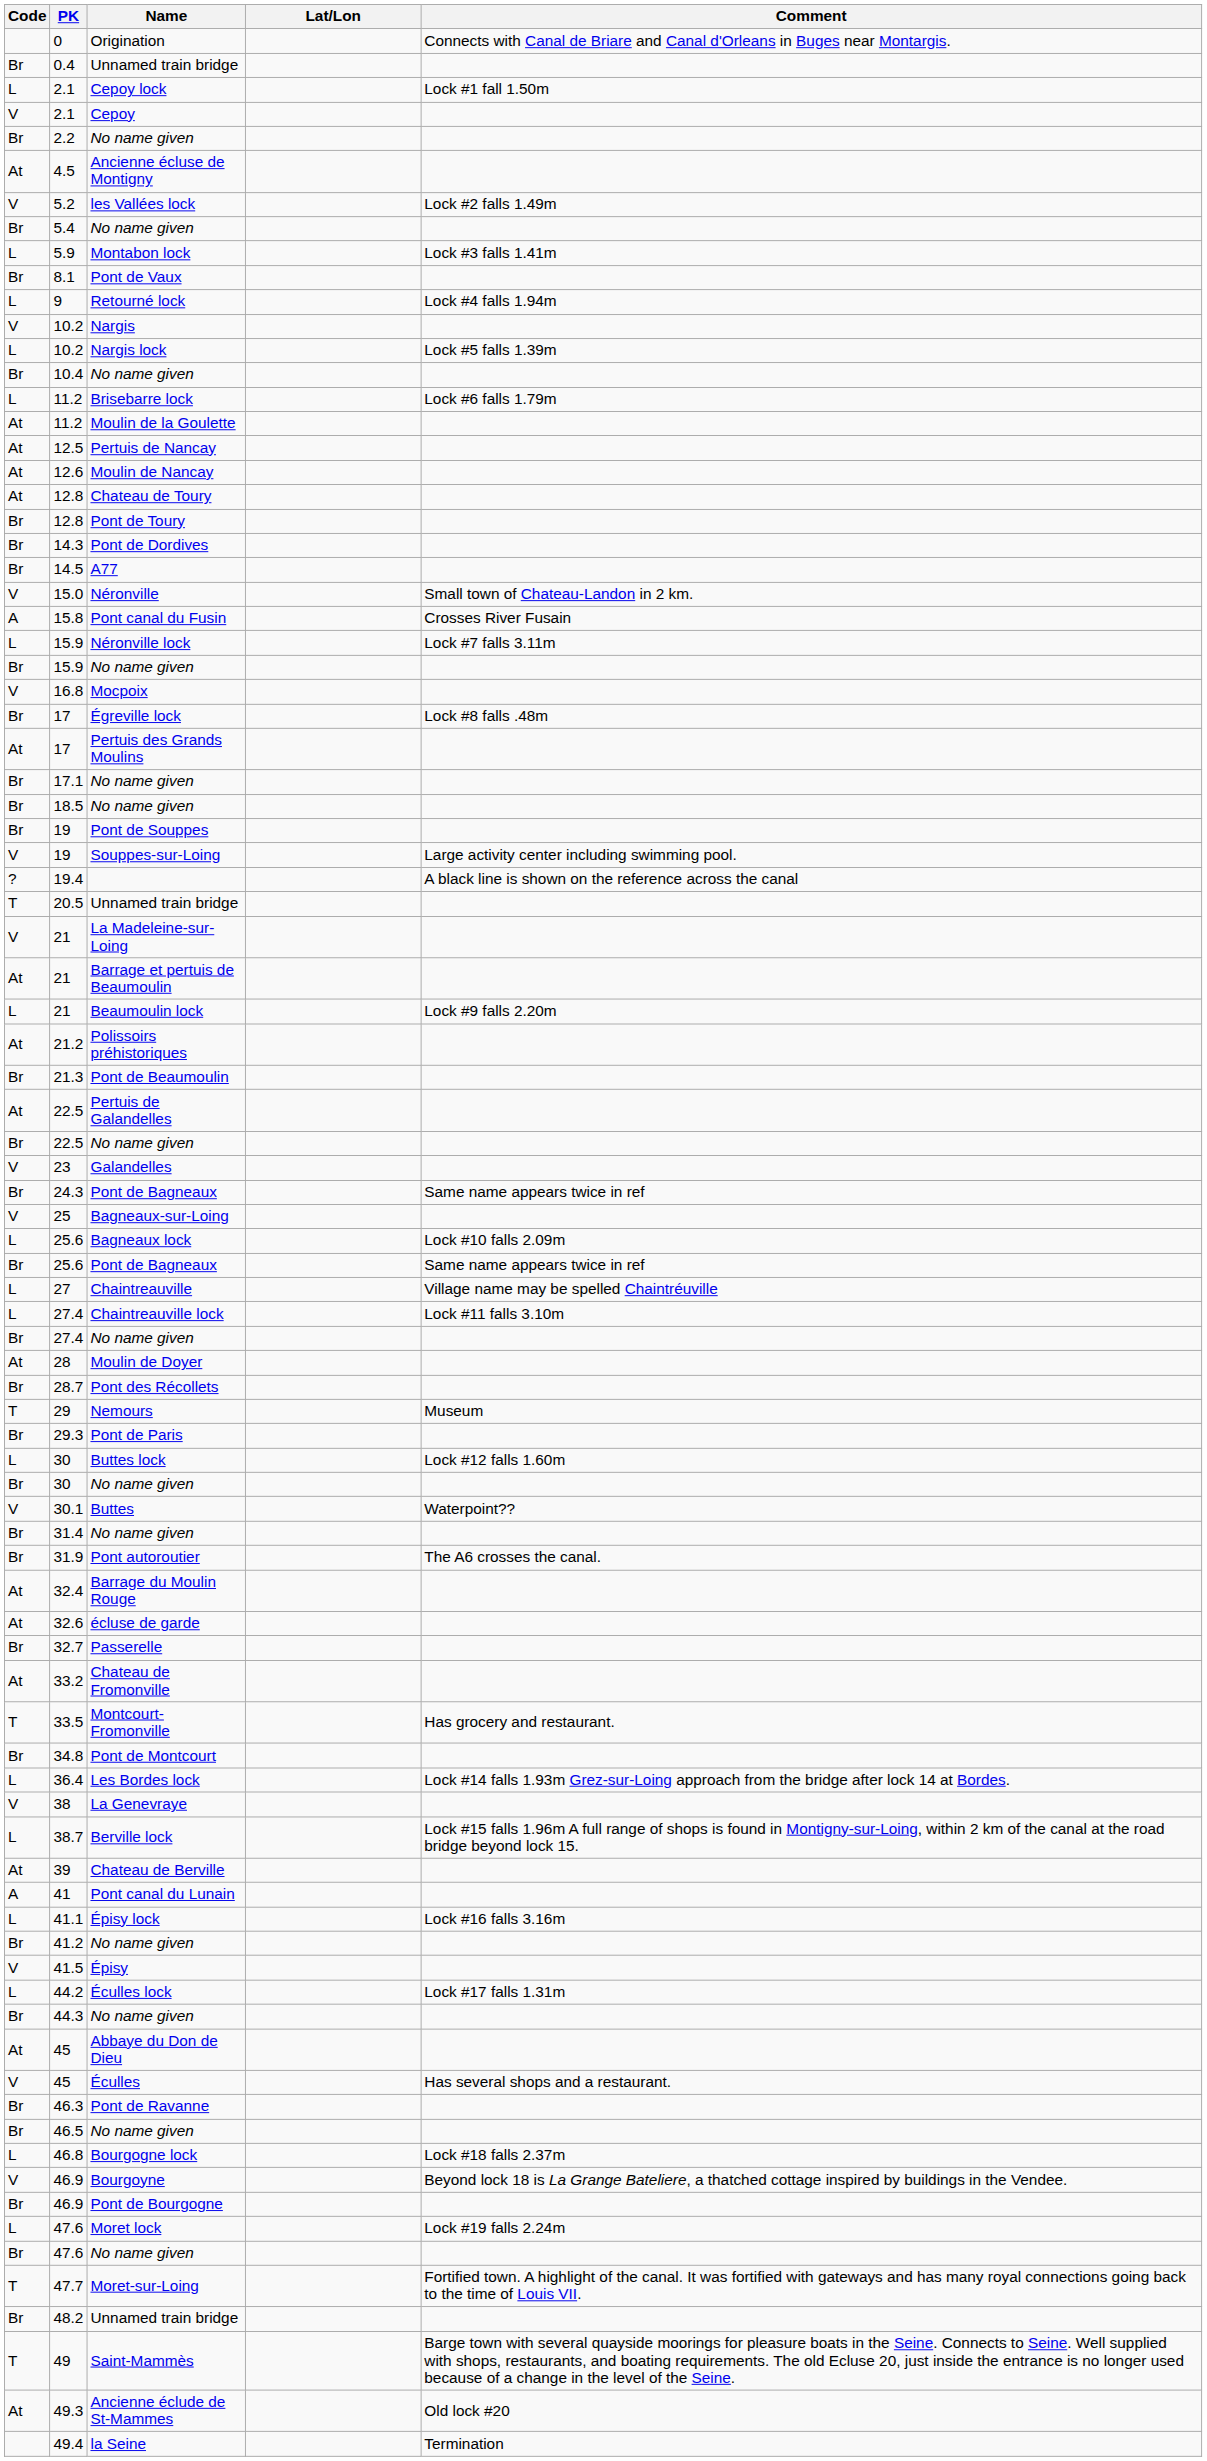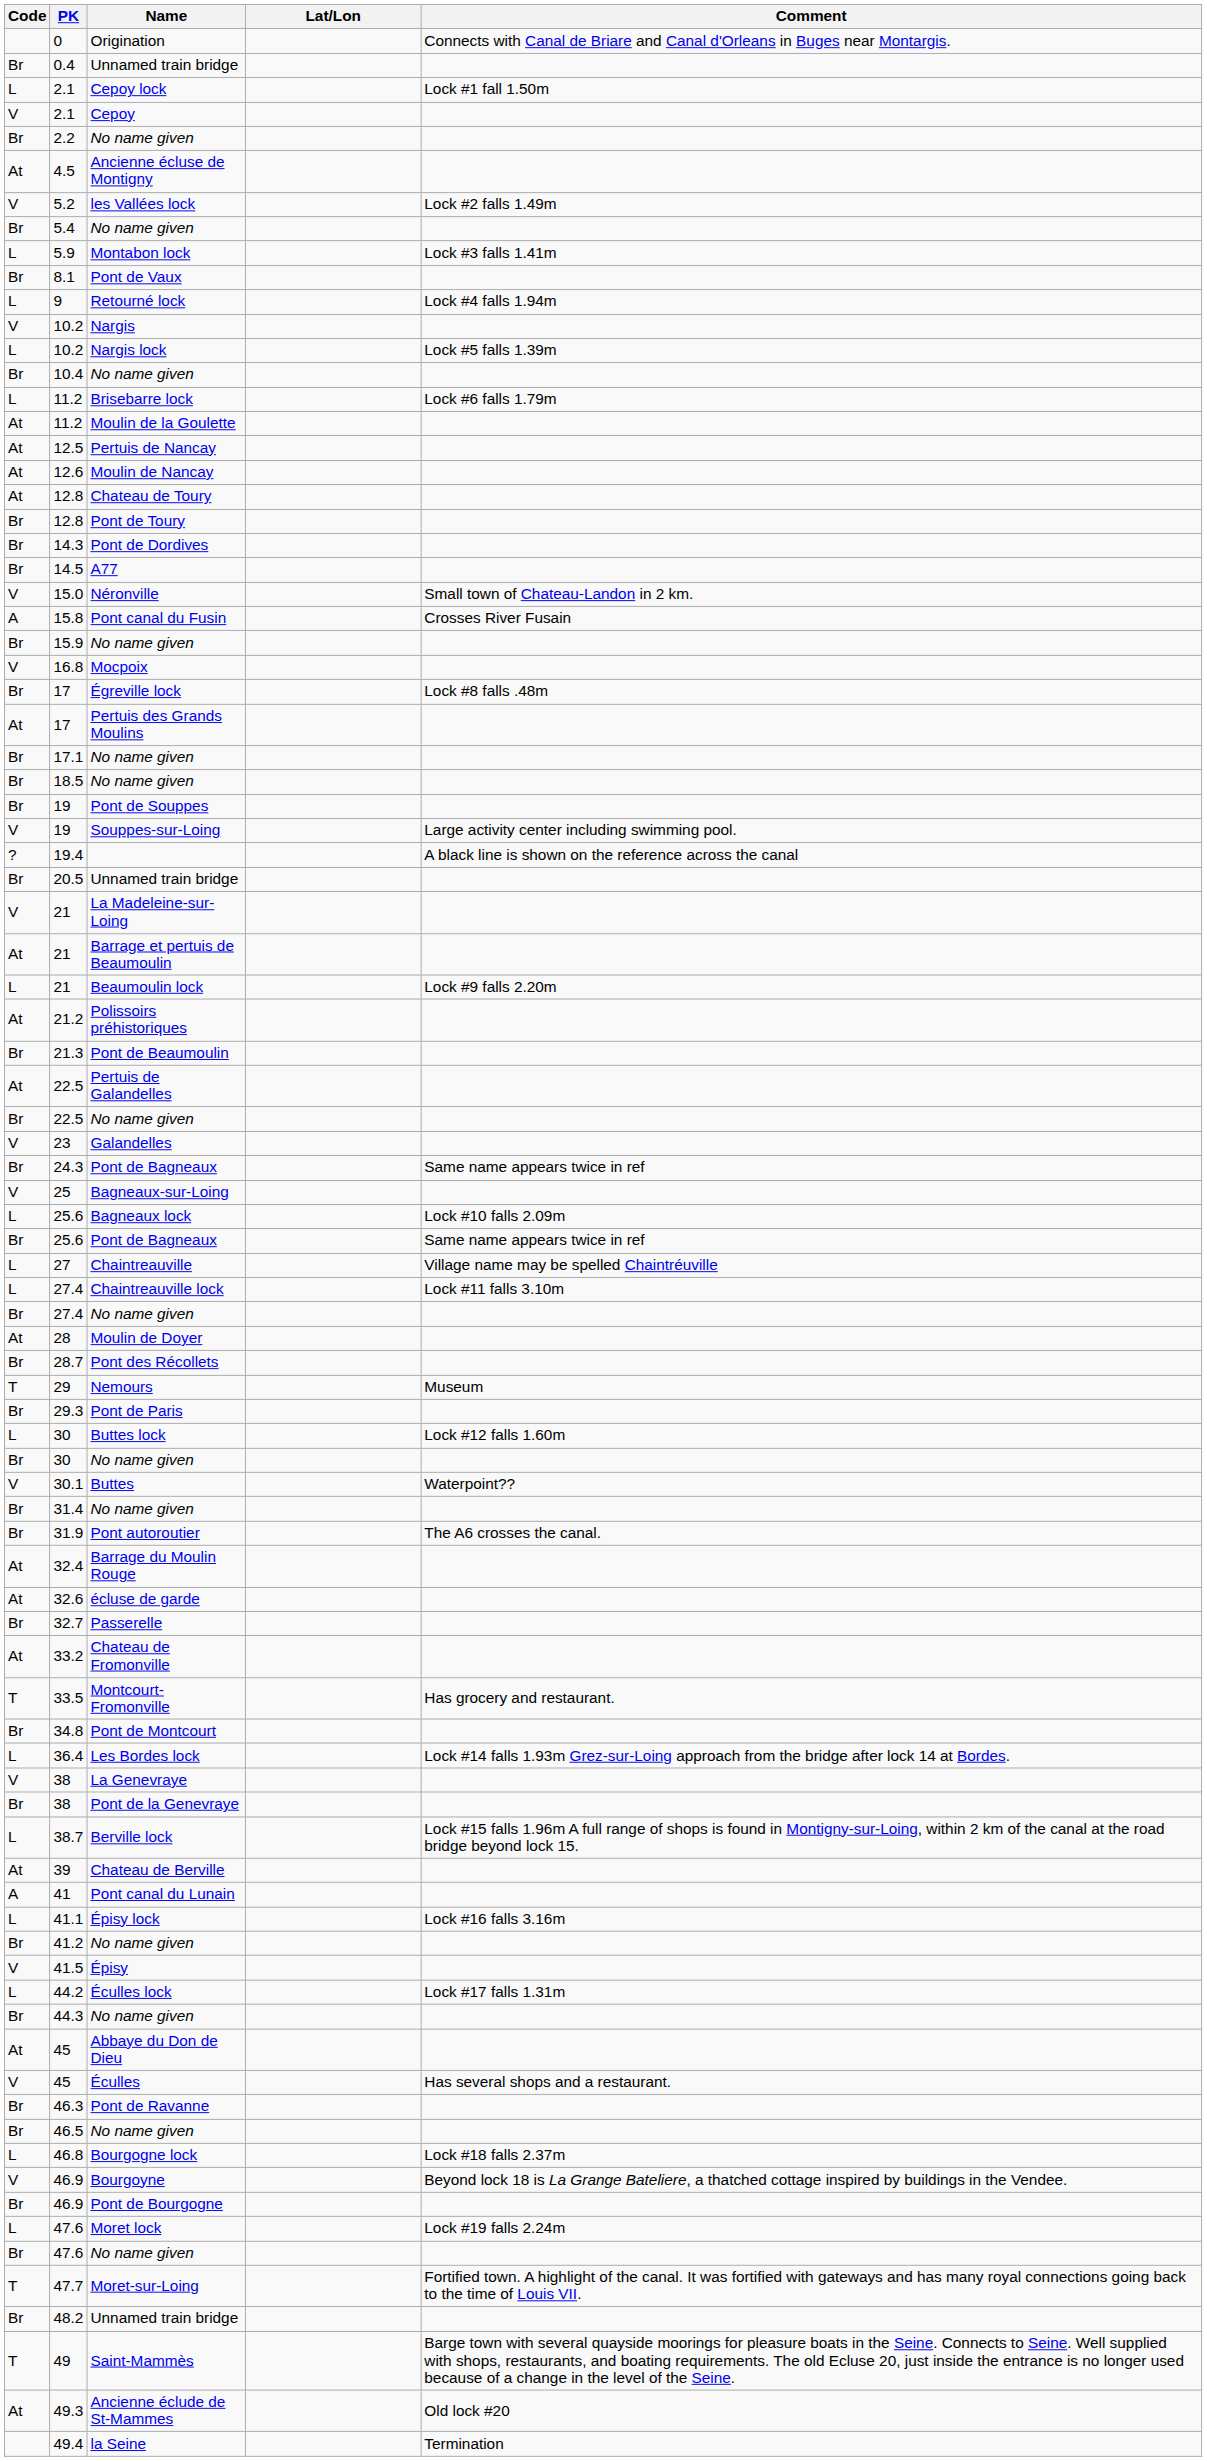- row: L | 15.9 | Néronville lock | Lock #7 falls 3.11m
20.5 / Unnamed train bridge | Code: T -> Br
+ row: Br | 38 | Pont de la Genevraye
